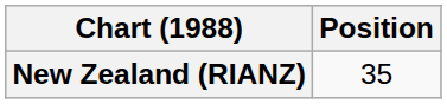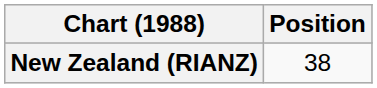New Zealand (RIANZ) | Position: 35 -> 38
